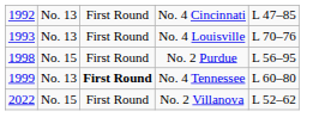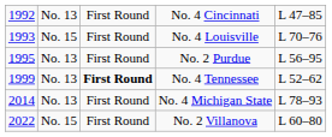No. 4 Louisville | column 2: No. 13 -> No. 15
No. 2 Purdue | column 1: 1998 -> 1995
No. 2 Purdue | column 2: No. 15 -> No. 13
No. 4 Tennessee | column 5: L 60–80 -> L 52–62
+ row: 2014 | No. 13 | First Round | No. 4 Michigan State | L 78–93
No. 2 Villanova | column 5: L 52–62 -> L 60–80
